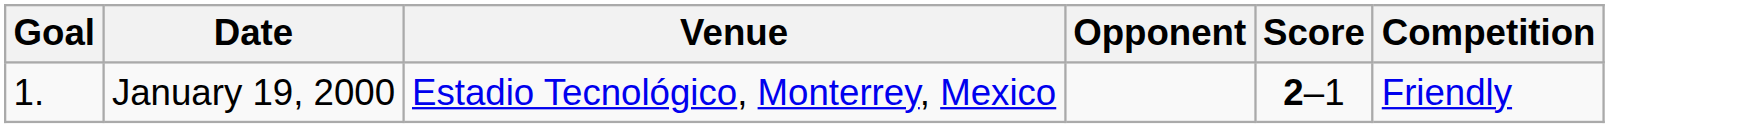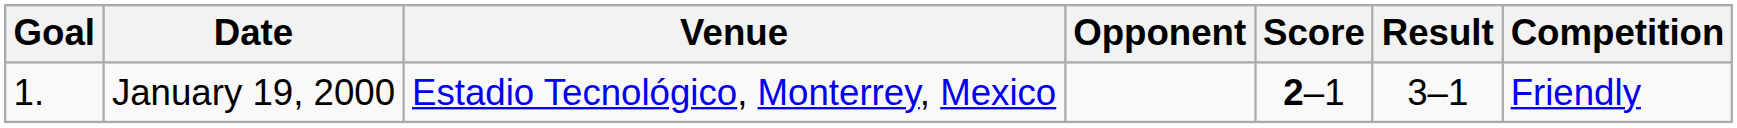+ column: Result | 3–1
